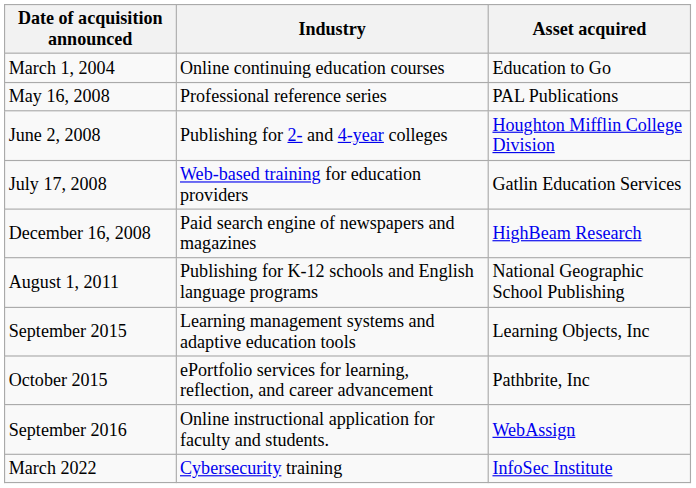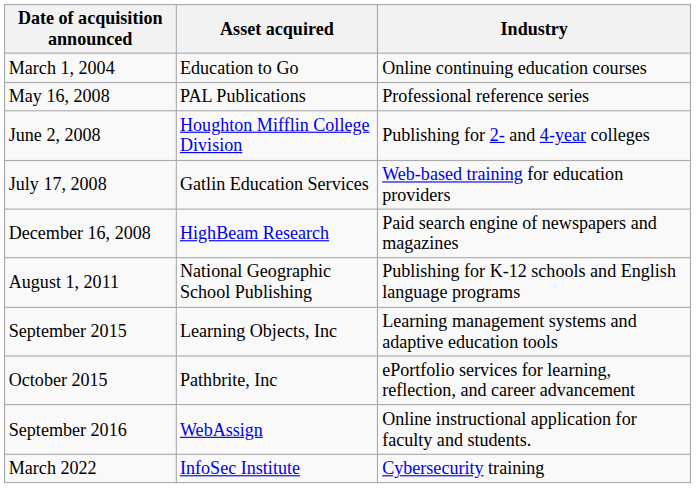columns swapped: Asset acquired <-> Industry
